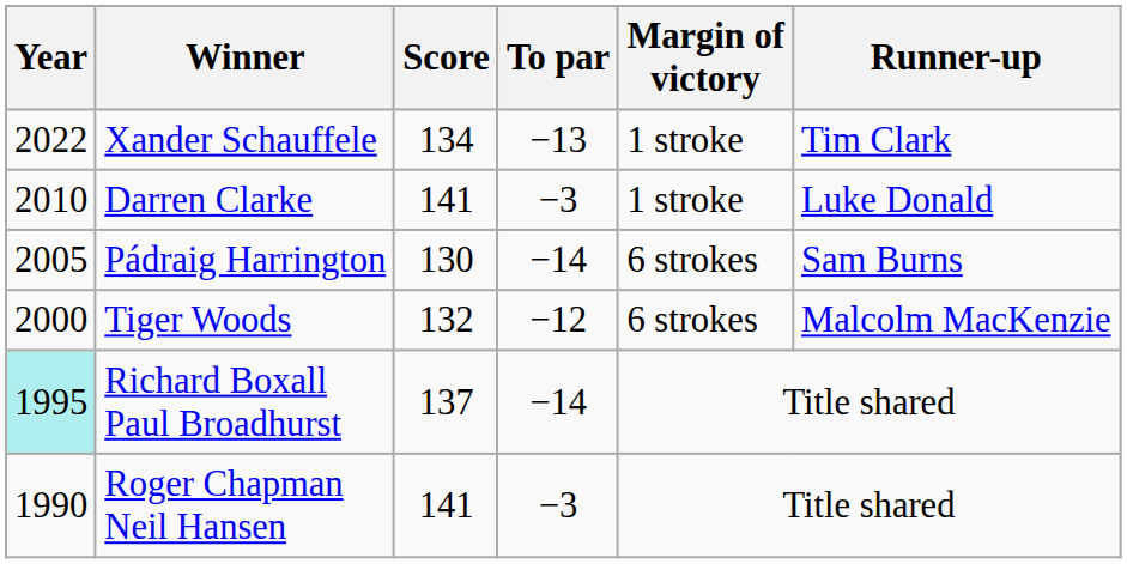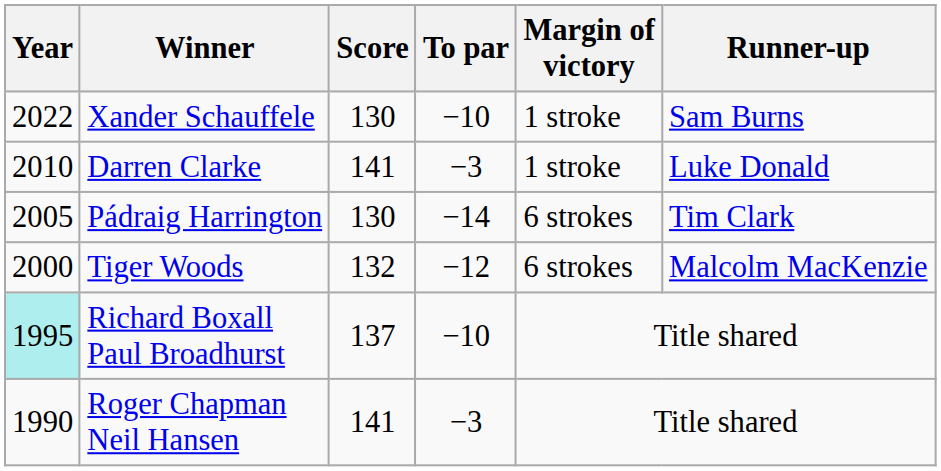Xander Schauffele | Score: 134 -> 130
Xander Schauffele | To par: −13 -> −10
Xander Schauffele | Runner-up: Tim Clark -> Sam Burns
Pádraig Harrington | Runner-up: Sam Burns -> Tim Clark
Richard Boxall Paul Broadhurst | To par: −14 -> −10
